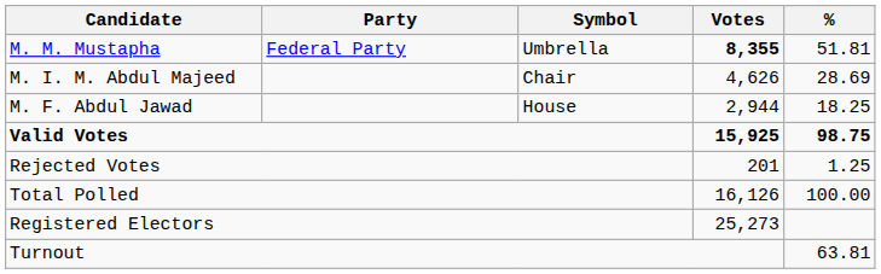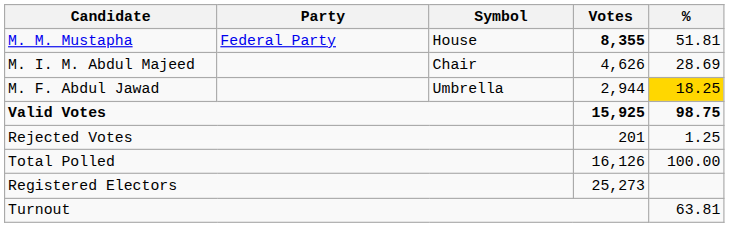M. M. Mustapha | Symbol: Umbrella -> House
M. F. Abdul Jawad | Symbol: House -> Umbrella
M. F. Abdul Jawad | %: no background -> gold background
